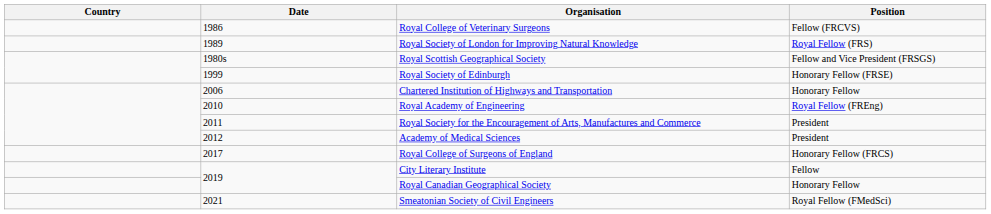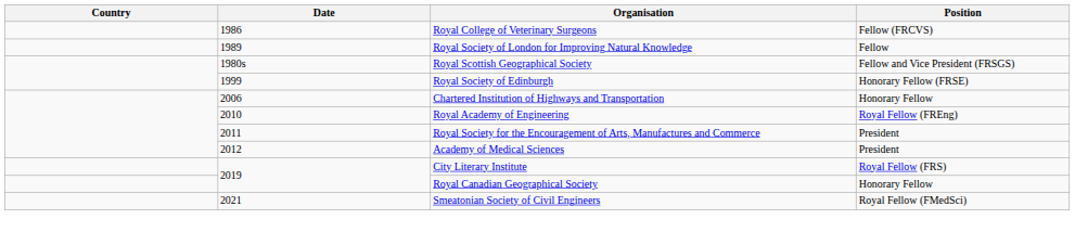Royal Society of London for Improving Natural Knowledge | Position: Royal Fellow (FRS) -> Fellow
- row: 2017 | Royal College of Surgeons of England | Honorary Fellow (FRCS)
City Literary Institute | Position: Fellow -> Royal Fellow (FRS)
